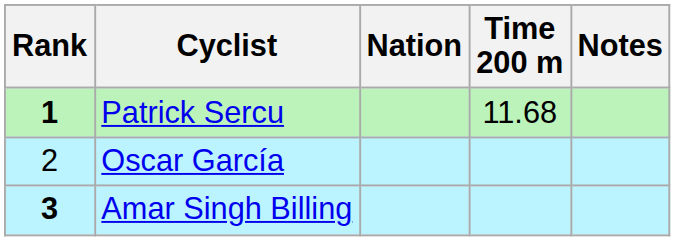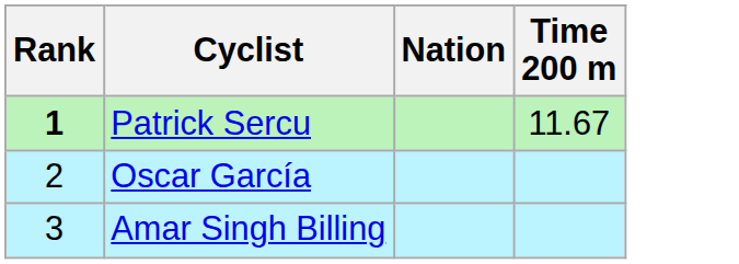- column: Notes
Patrick Sercu | Time 200 m: 11.68 -> 11.67
Amar Singh Billing | Rank: bold -> normal
